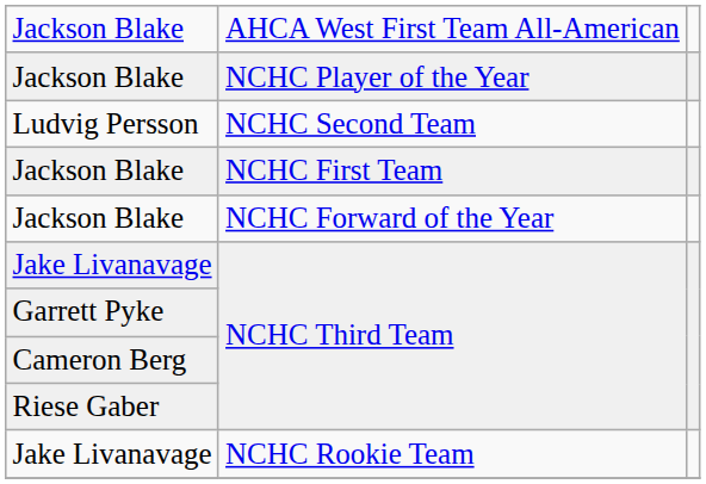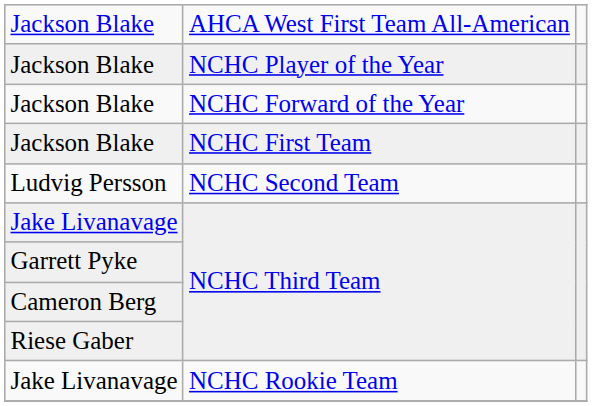rows swapped: Jackson Blake / NCHC Forward of the Year <-> Ludvig Persson
